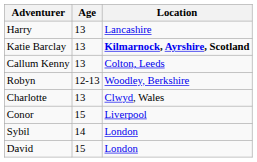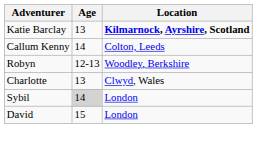- row: Harry | 13 | Lancashire
Callum Kenny | Age: 13 -> 14
- row: Conor | 15 | Liverpool
Sybil | Age: no background -> lightgrey background
